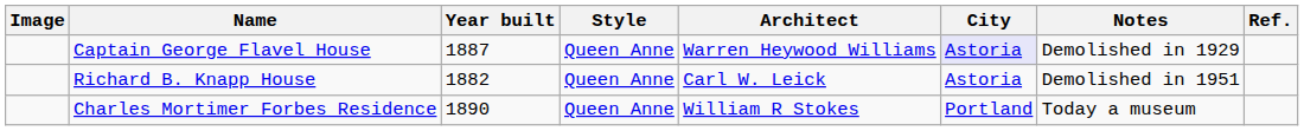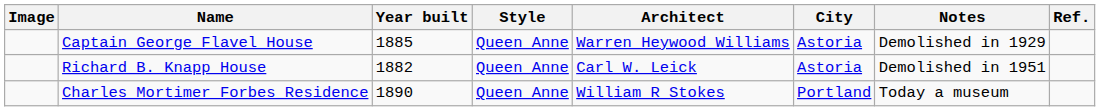Captain George Flavel House | Year built: 1887 -> 1885
Captain George Flavel House | City: lavender background -> no background
